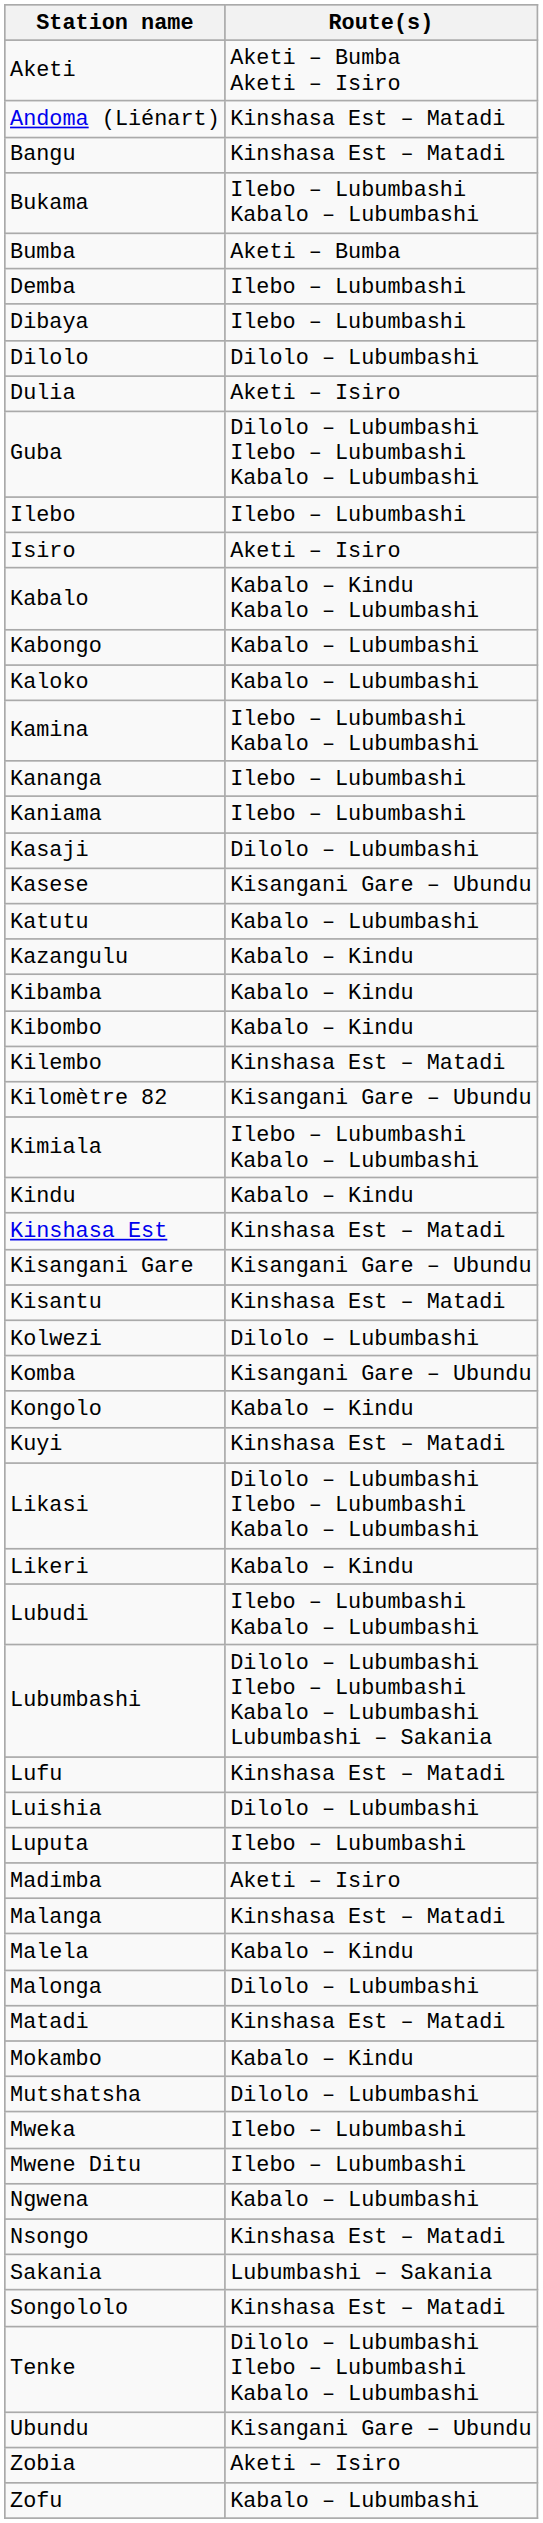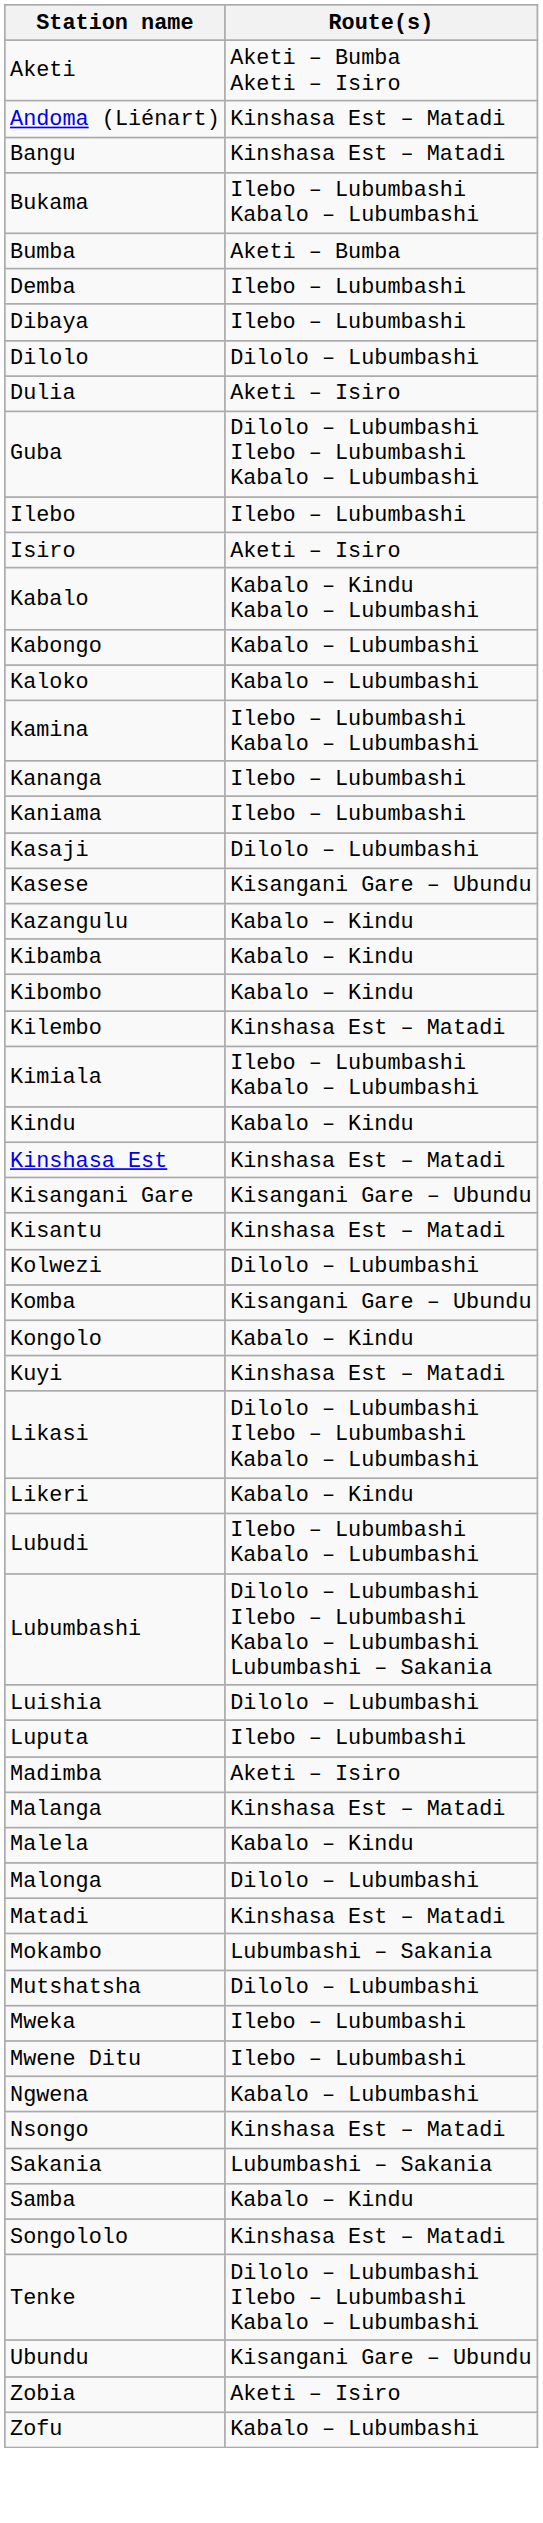- row: Katutu | Kabalo – Lubumbashi
- row: Kilomètre 82 | Kisangani Gare – Ubundu
- row: Lufu | Kinshasa Est – Matadi
Mokambo | Route(s): Kabalo – Kindu -> Lubumbashi – Sakania
+ row: Samba | Kabalo – Kindu
